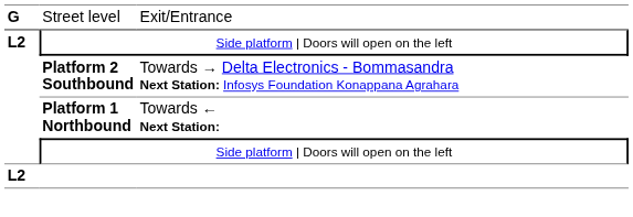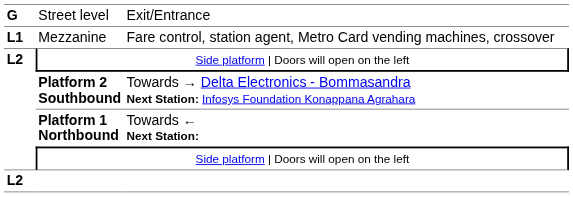+ row: L1 | Mezzanine | Fare control, station agent, Metro Card vending machines, crossover
